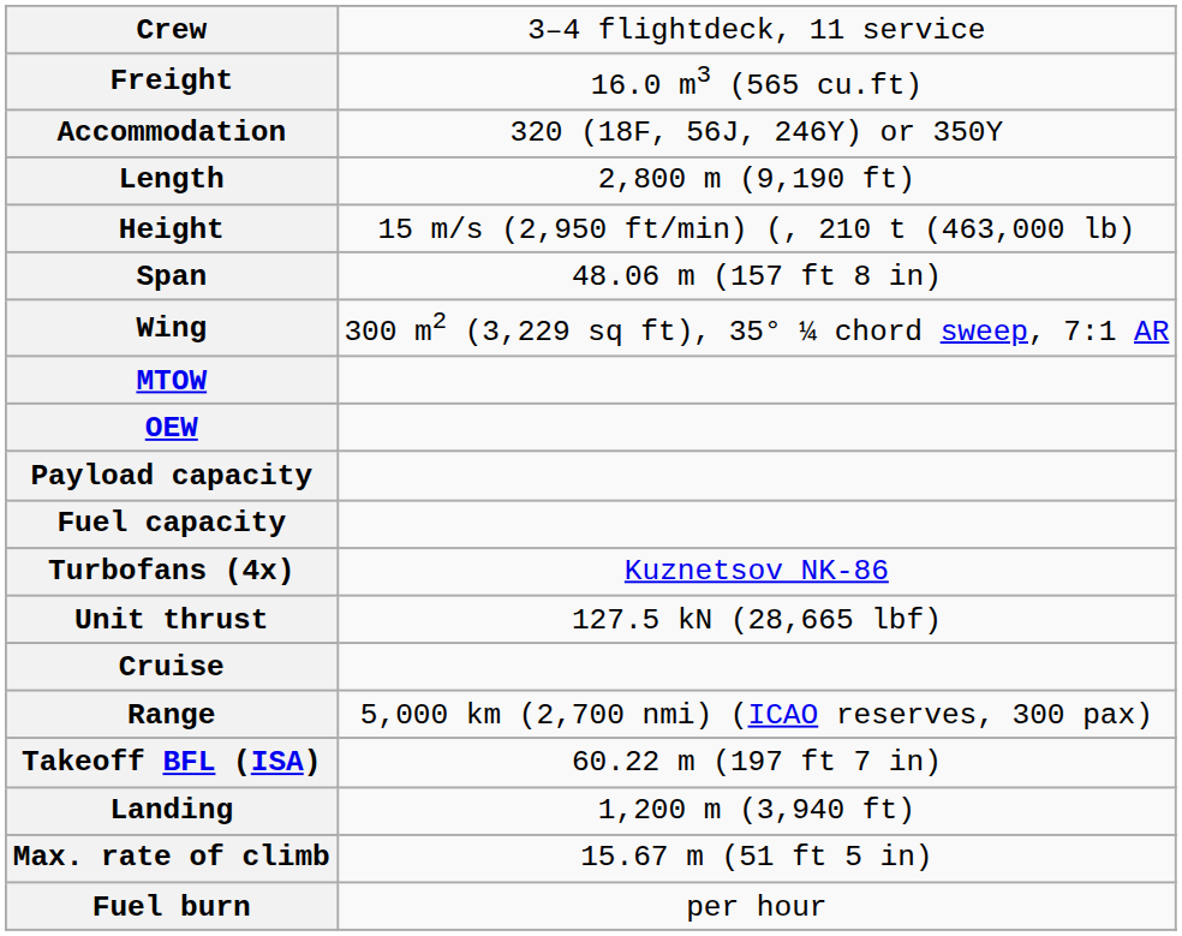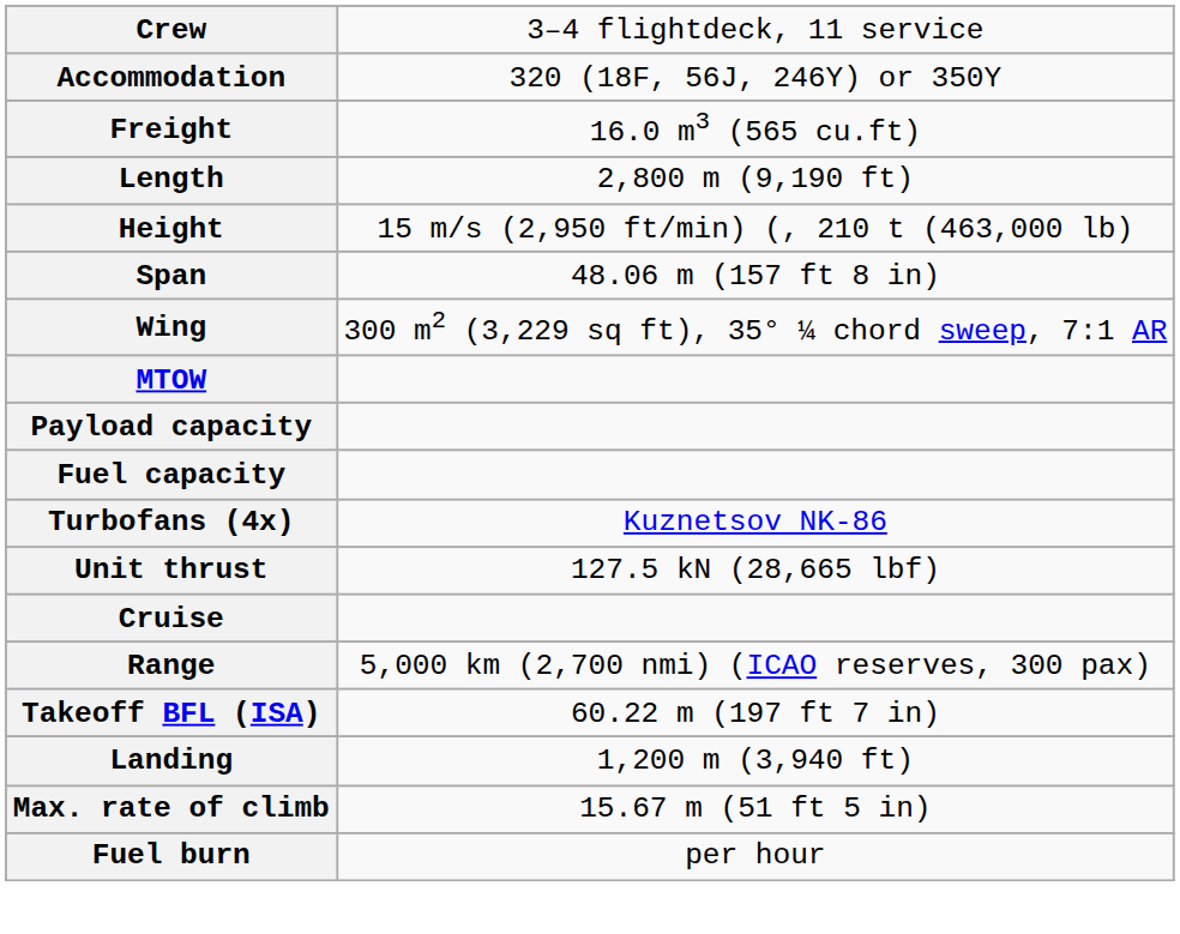rows swapped: Accommodation <-> Freight
- row: OEW
